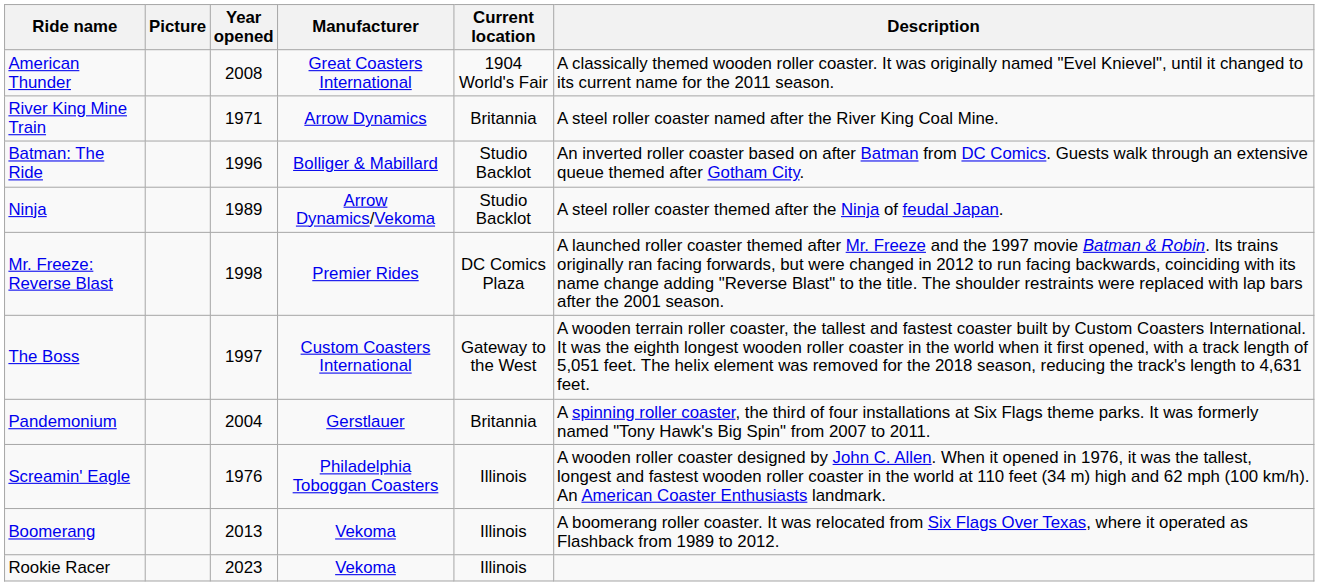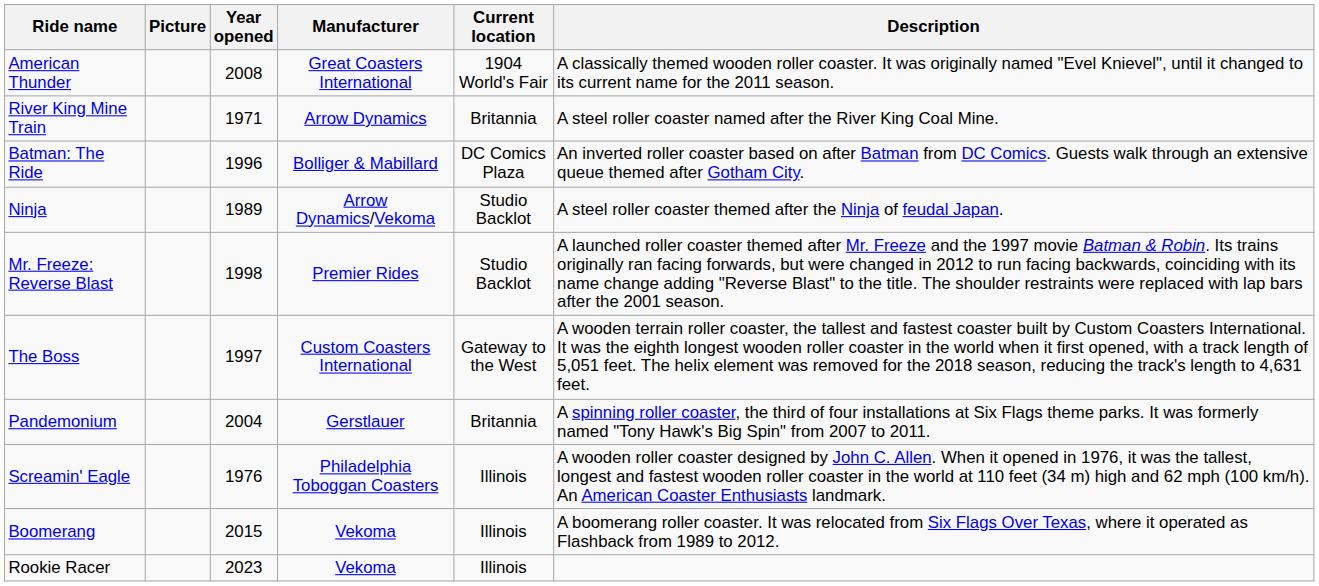Batman: The Ride | Current location: Studio Backlot -> DC Comics Plaza
Mr. Freeze: Reverse Blast | Current location: DC Comics Plaza -> Studio Backlot
Boomerang | Year opened: 2013 -> 2015
